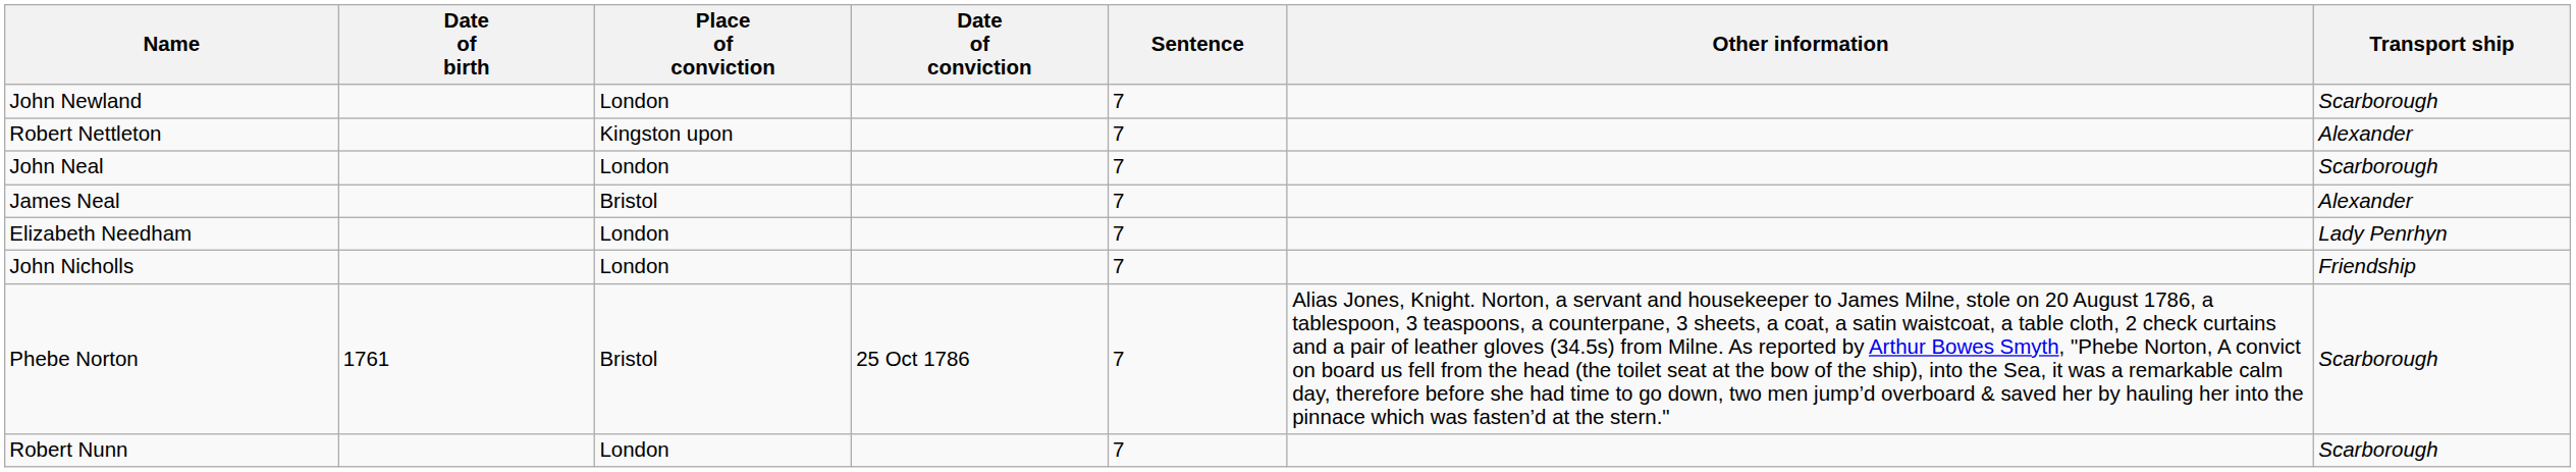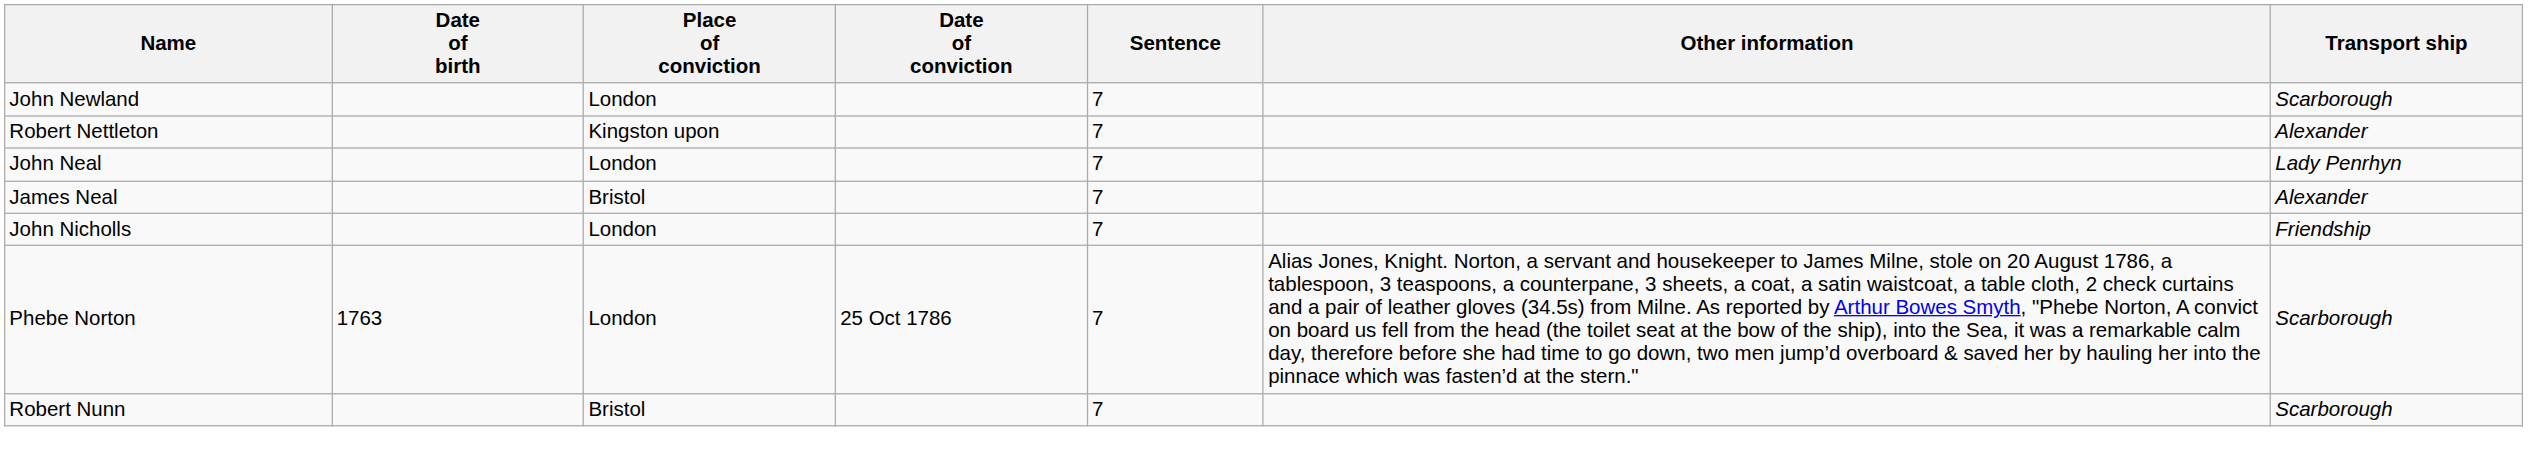John Neal | Transport ship: Scarborough -> Lady Penrhyn
- row: Elizabeth Needham | London | 7 | Lady Penrhyn
Phebe Norton | Date of birth: 1761 -> 1763
Phebe Norton | Place of conviction: Bristol -> London
Robert Nunn | Place of conviction: London -> Bristol
